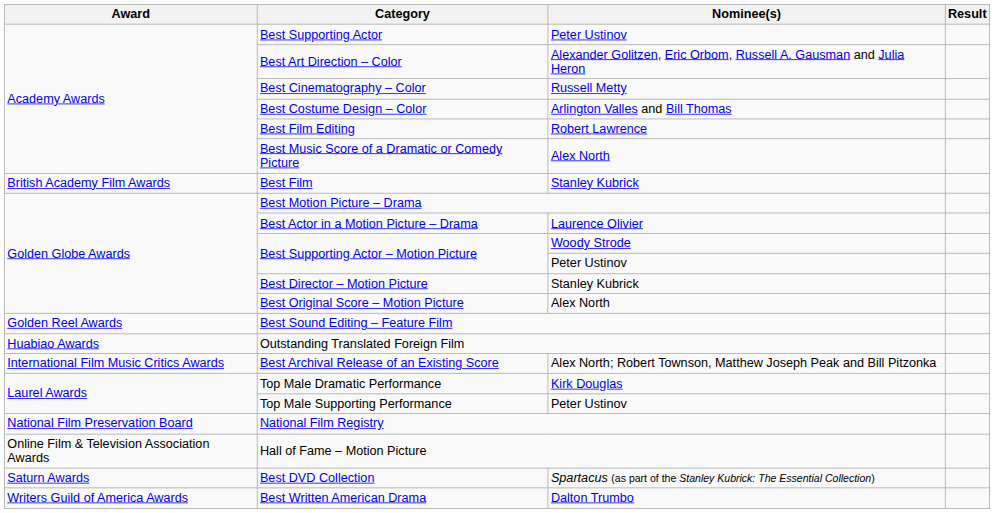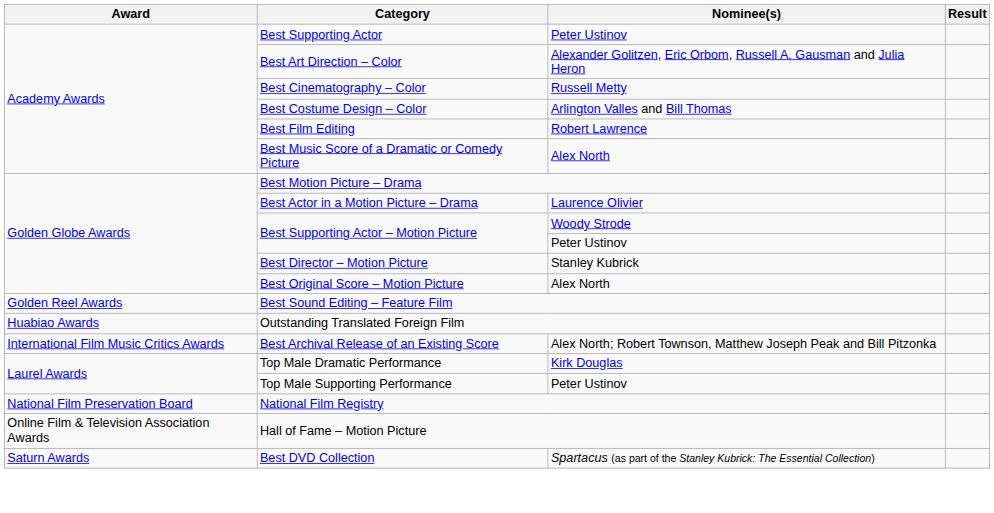- row: British Academy Film Awards | Best Film | Stanley Kubrick
- row: Writers Guild of America Awards | Best Written American Drama | Dalton Trumbo
